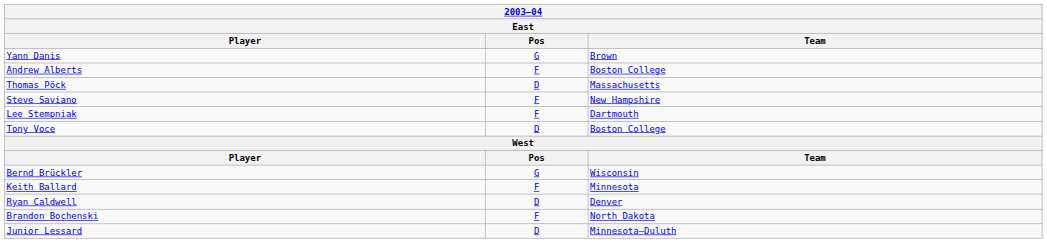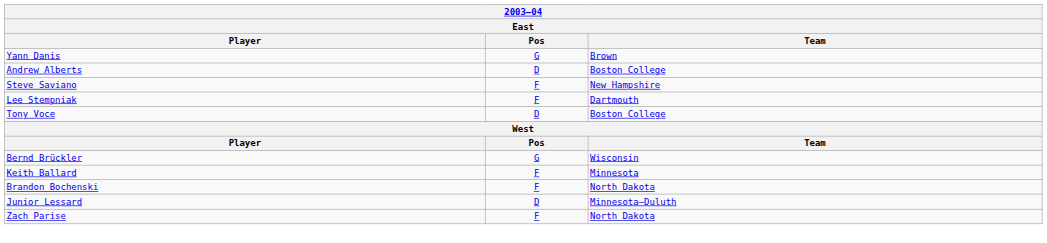Andrew Alberts | Pos: F -> D
- row: Thomas Pöck | D | Massachusetts
- row: Ryan Caldwell | D | Denver
+ row: Zach Parise | F | North Dakota
